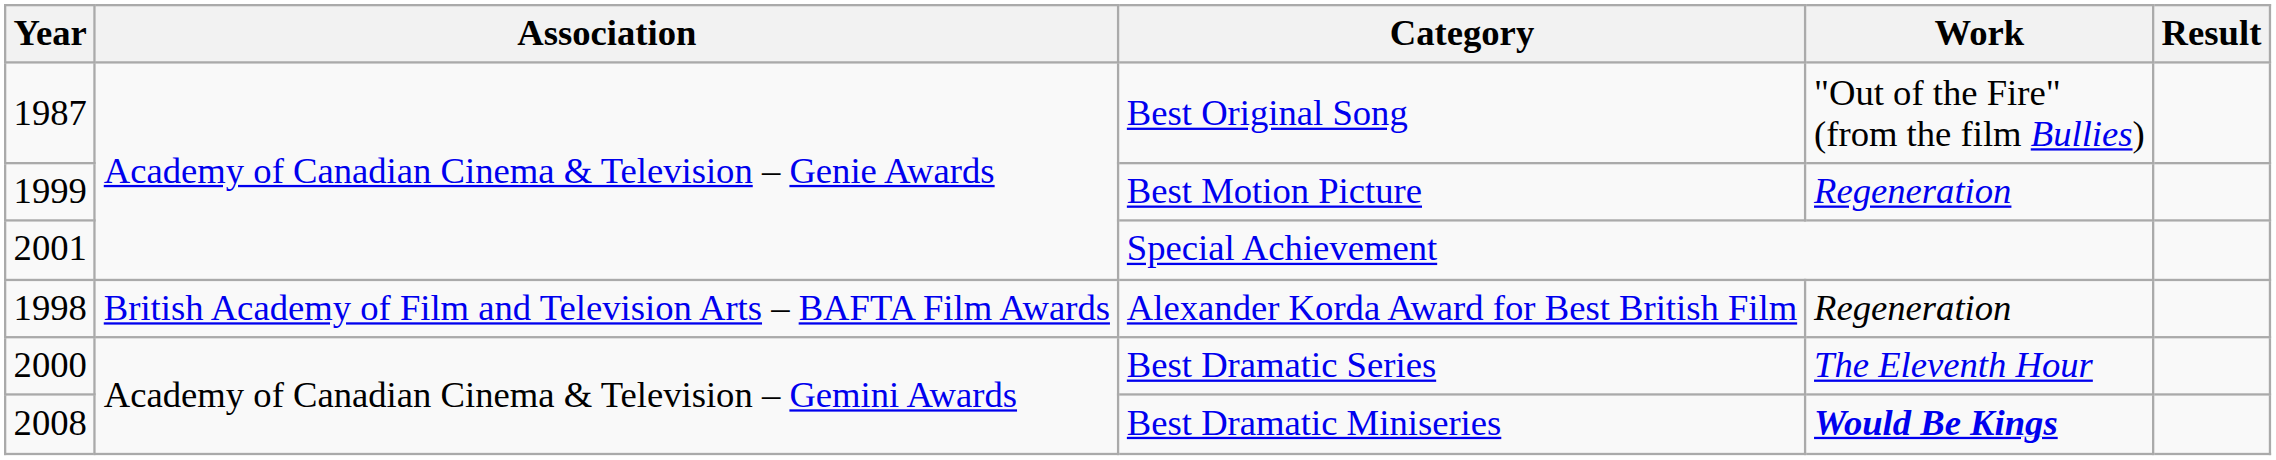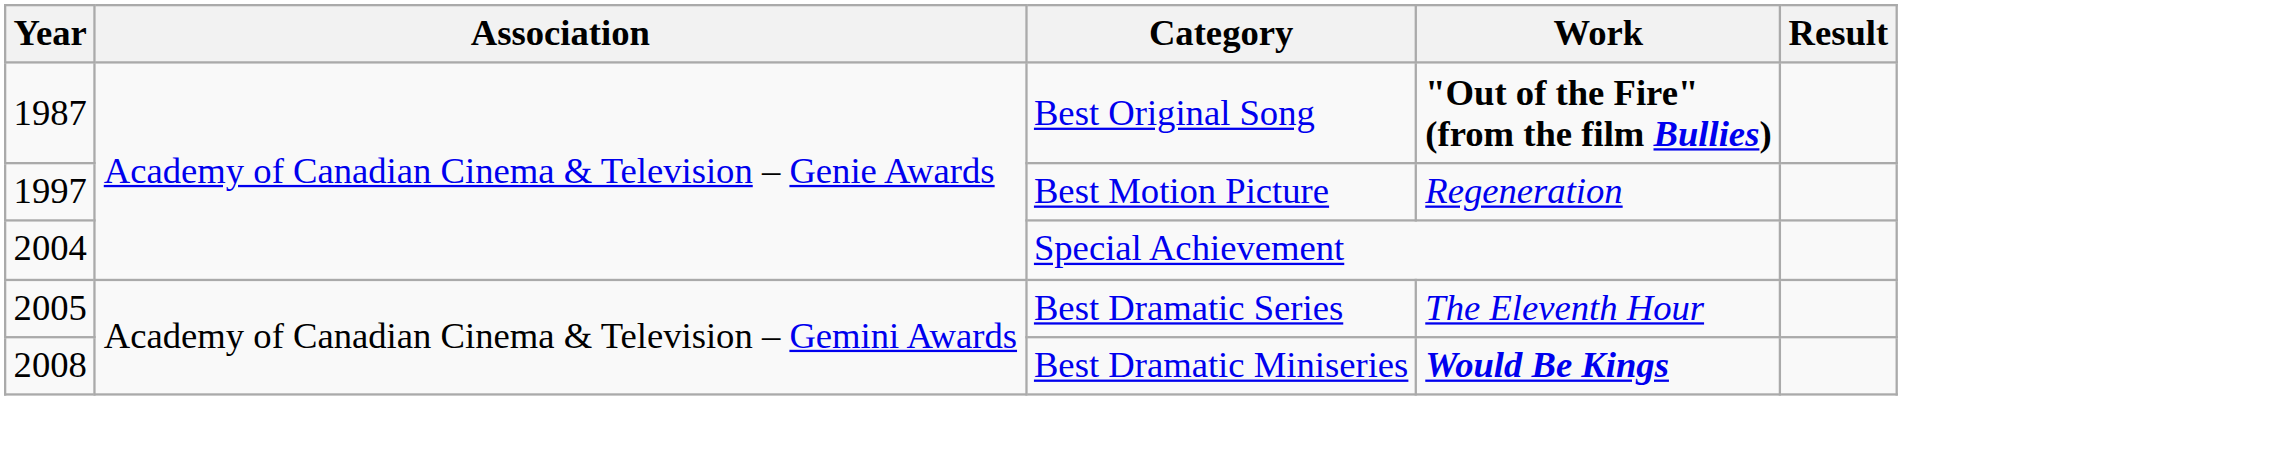Best Original Song | Work: normal -> bold
Best Motion Picture | Year: 1999 -> 1997
Special Achievement | Year: 2001 -> 2004
- row: 1998 | British Academy of Film and Television Arts – BAFTA Film Awards | Alexander Korda Award for Best British Film | Regeneration
Best Dramatic Series | Year: 2000 -> 2005
